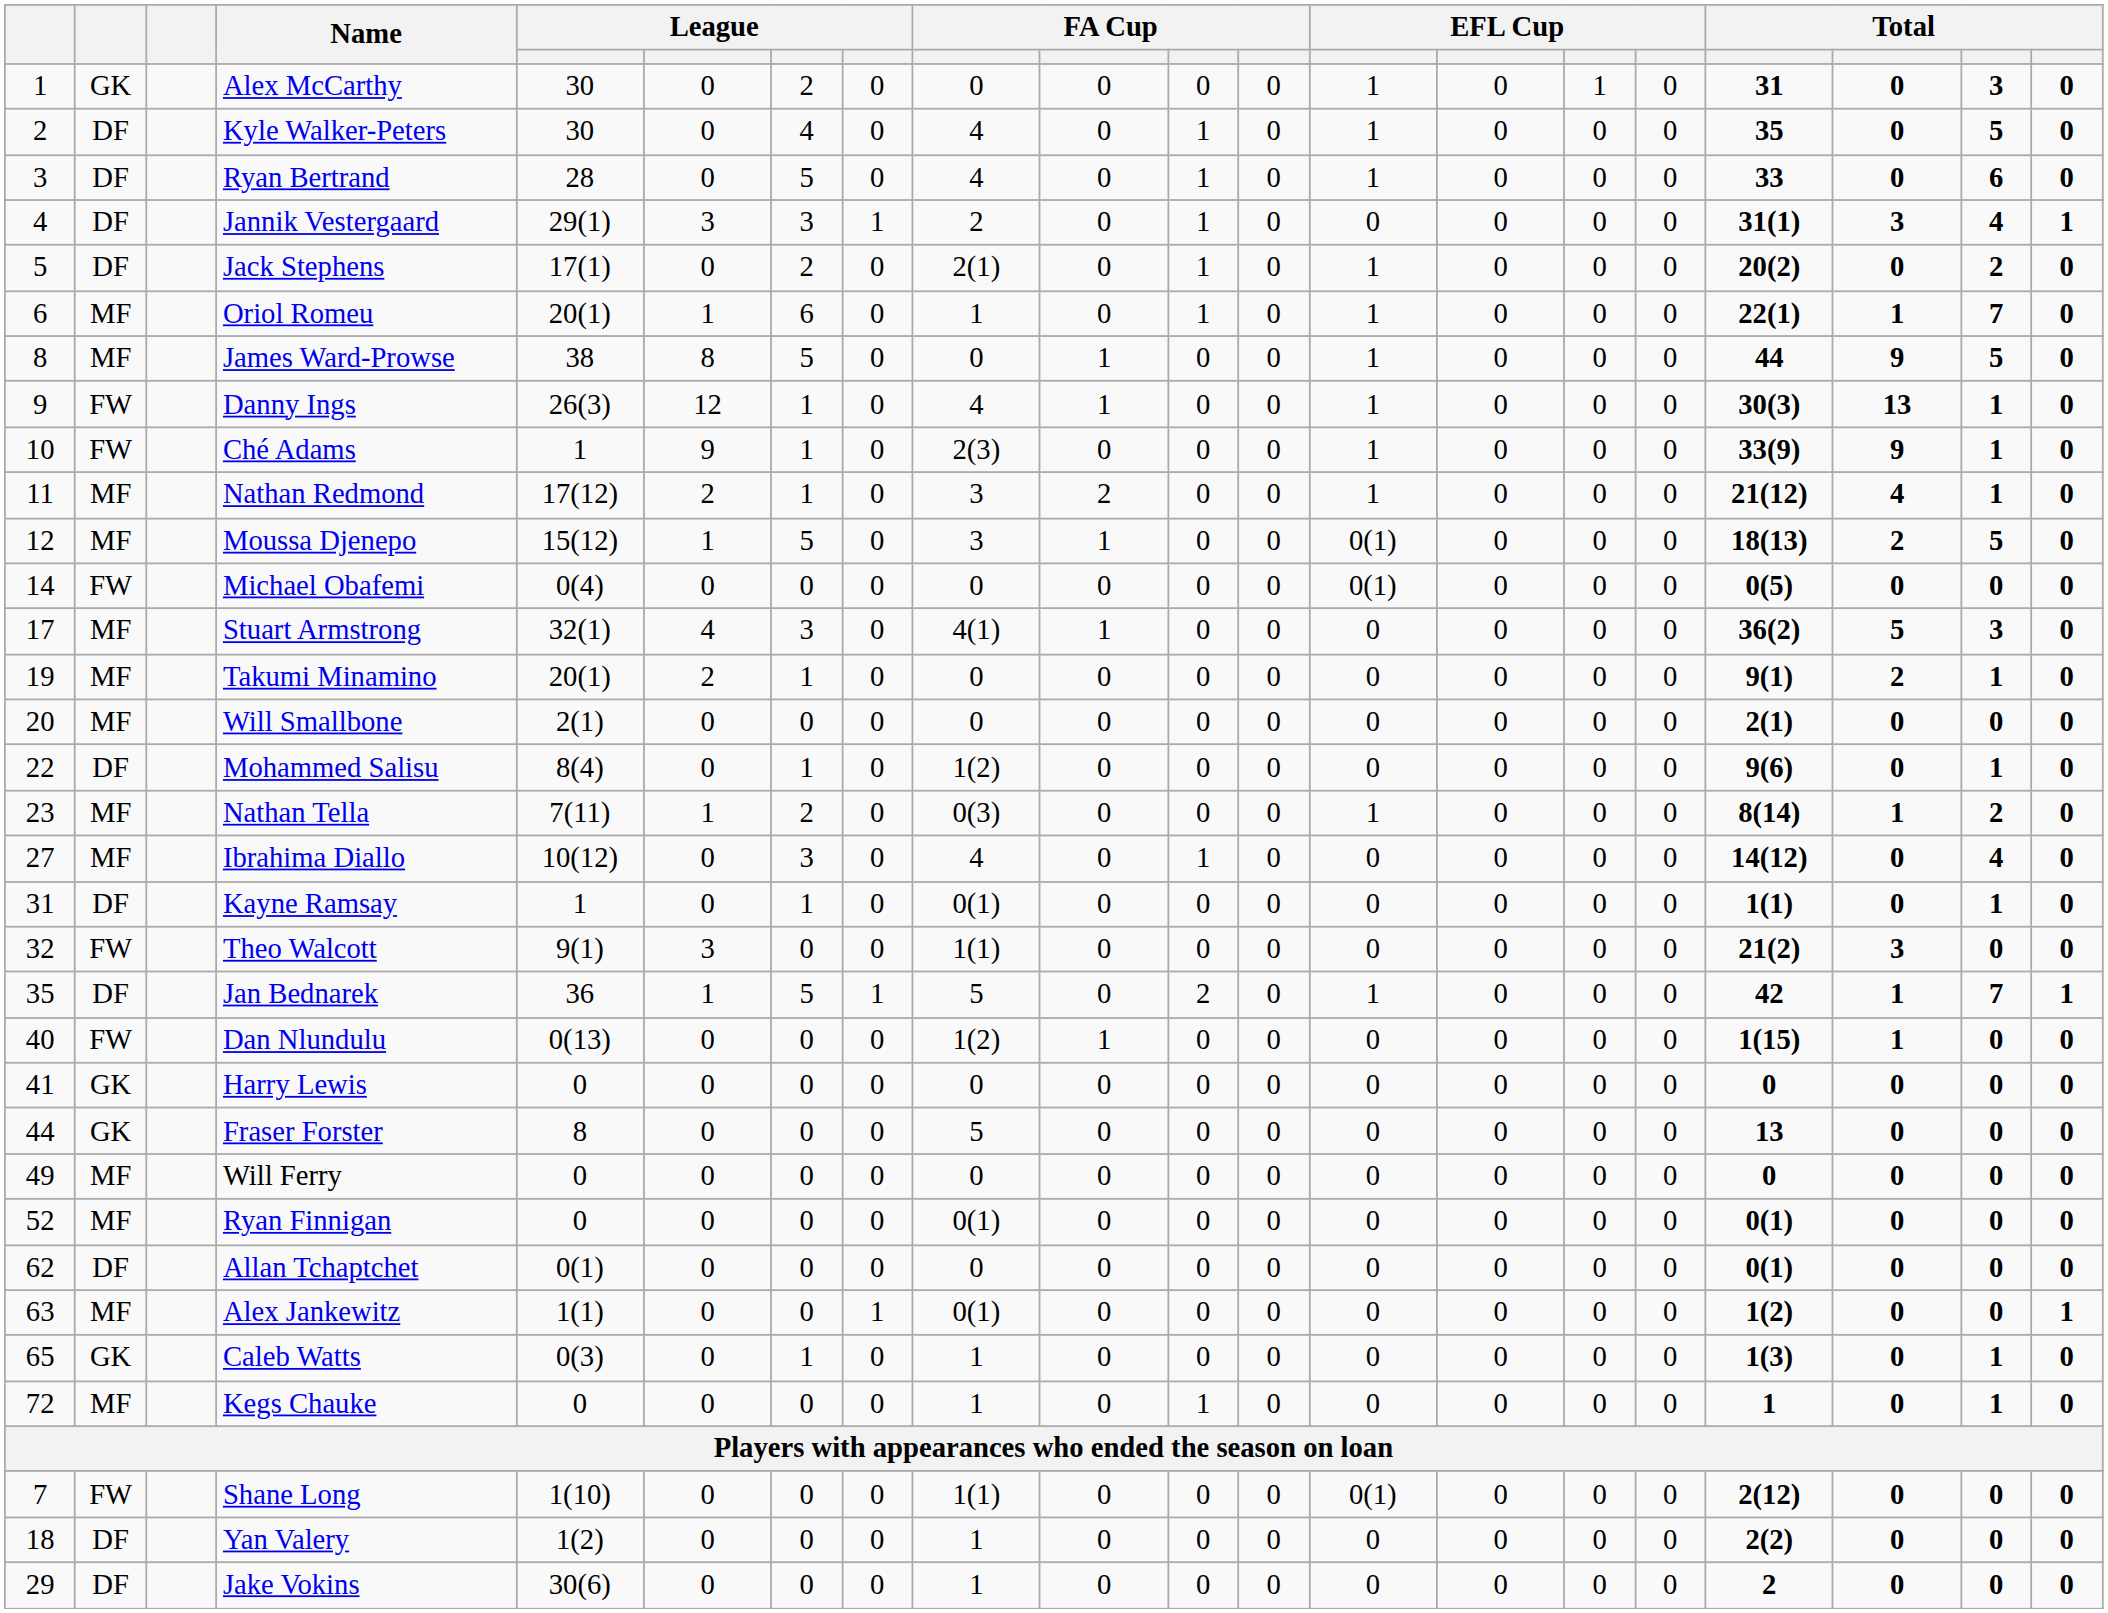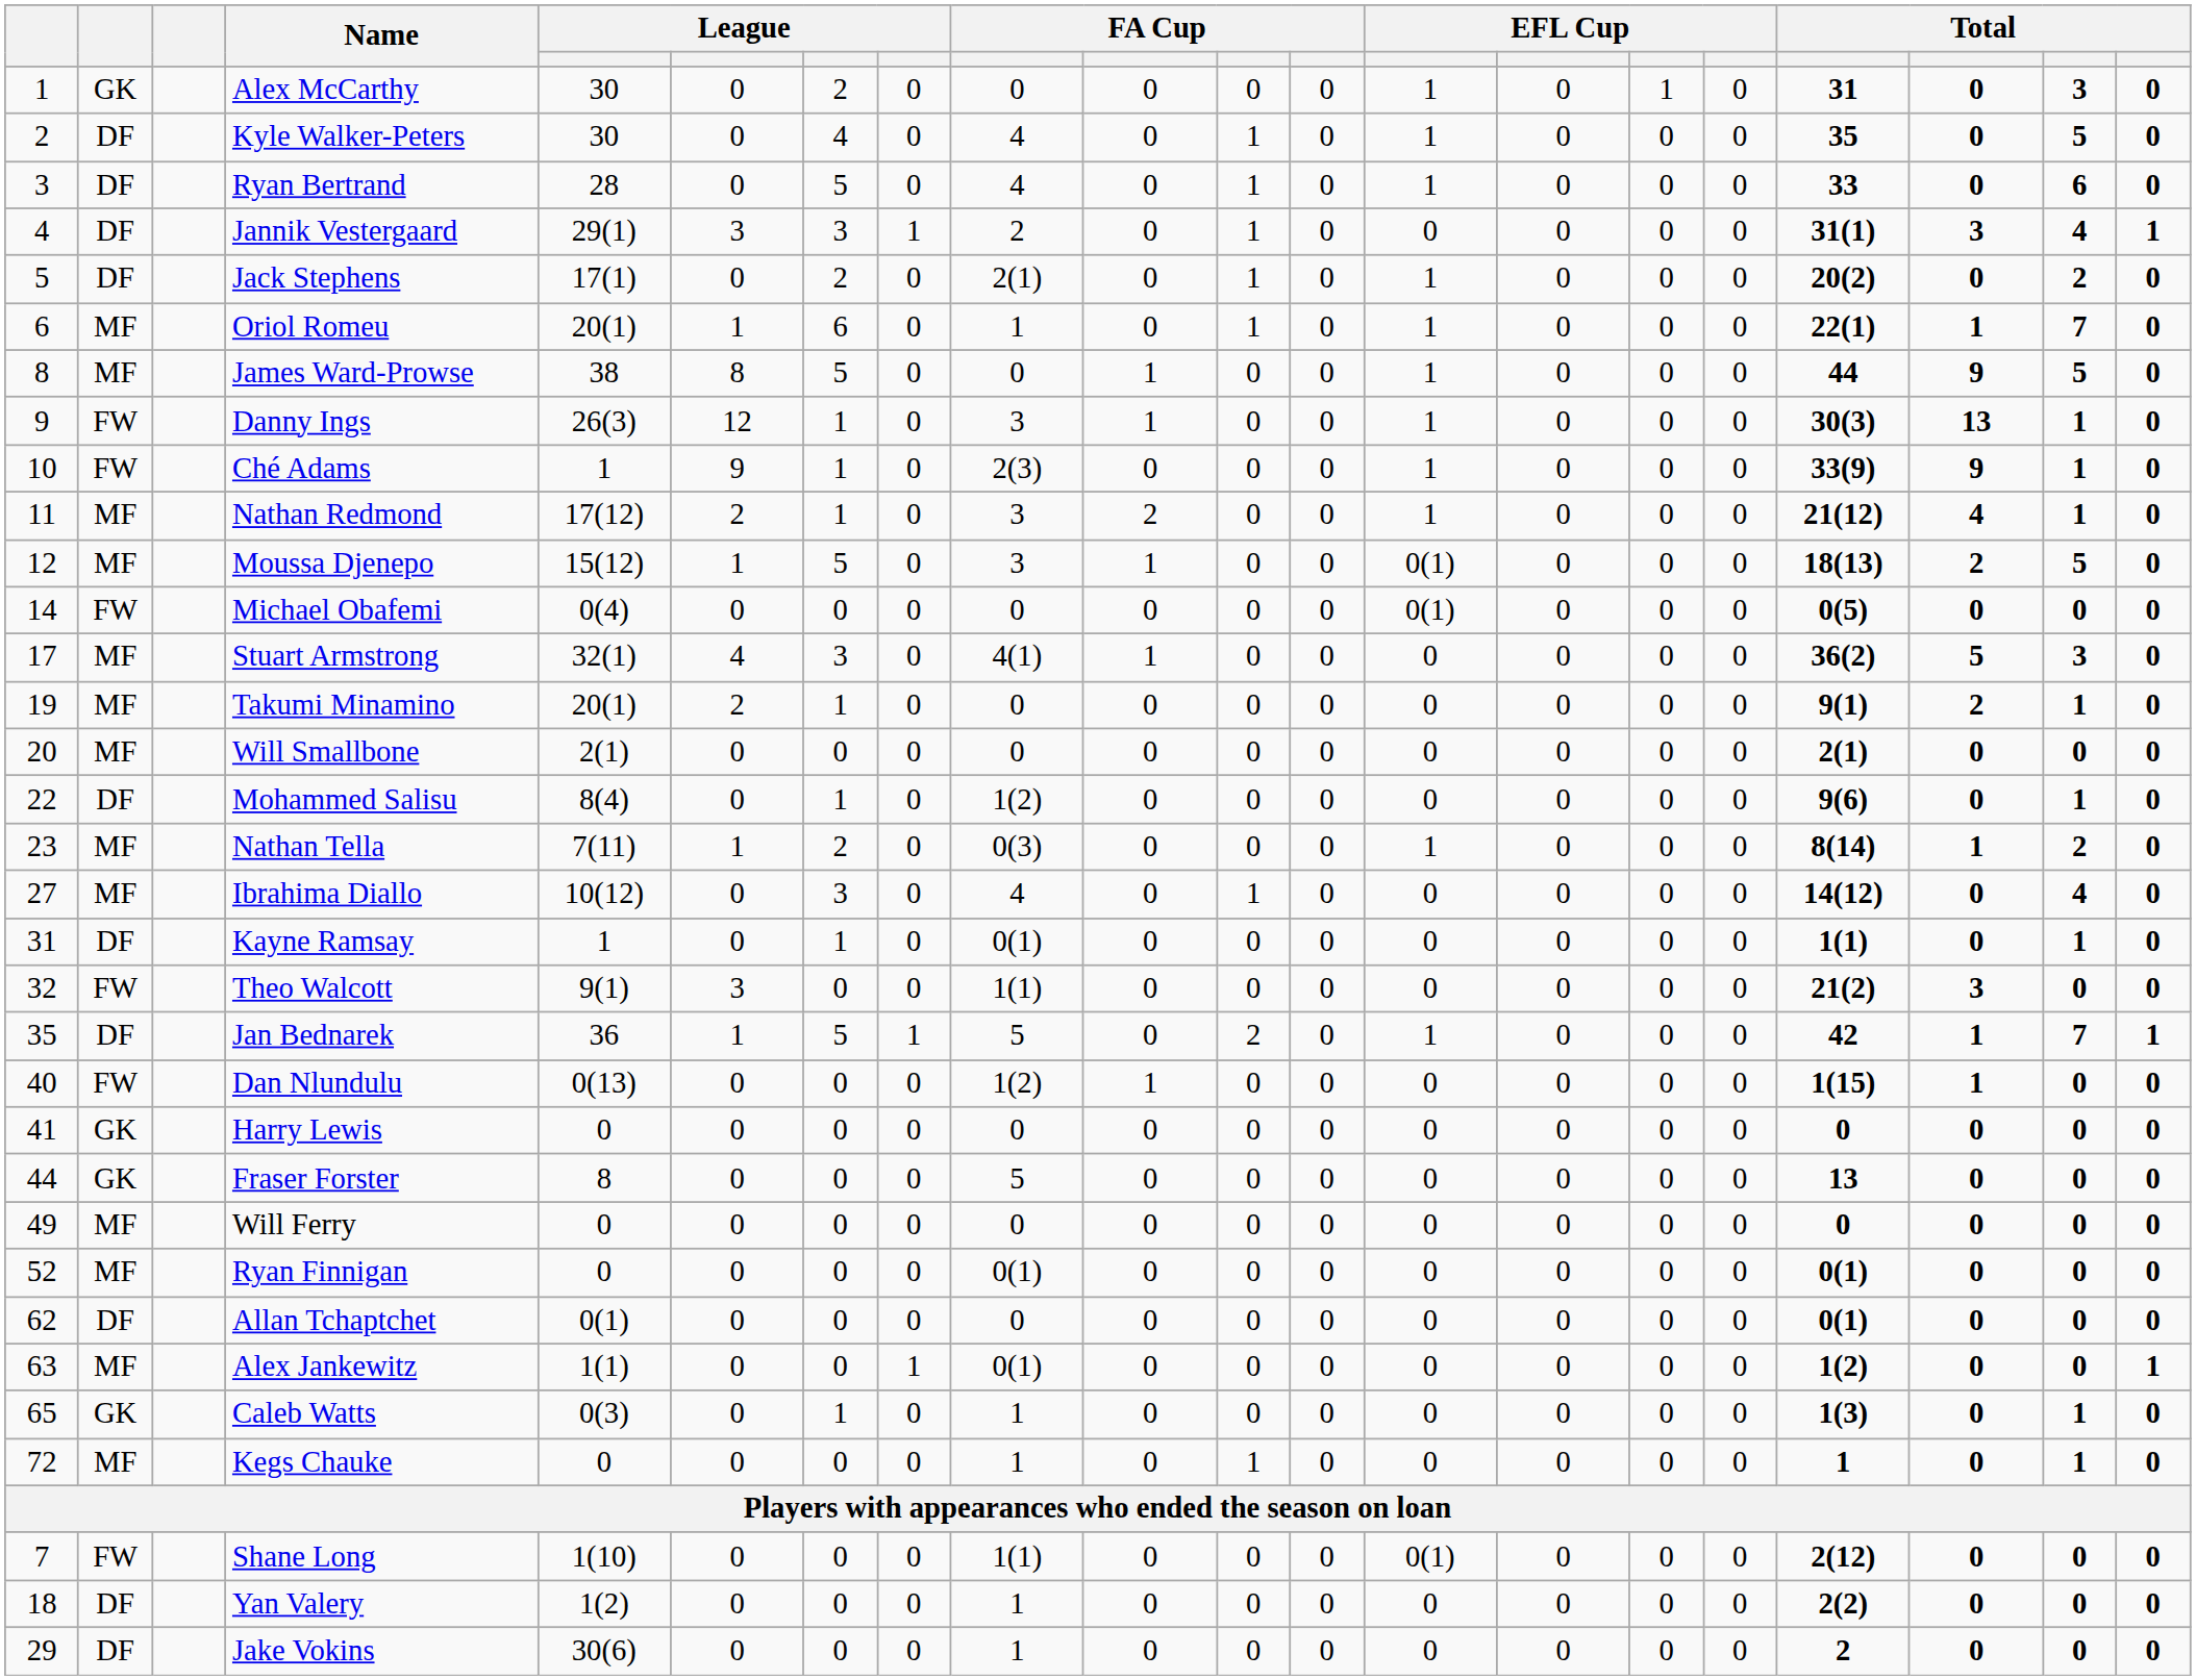Danny Ings | column 9: 4 -> 3
